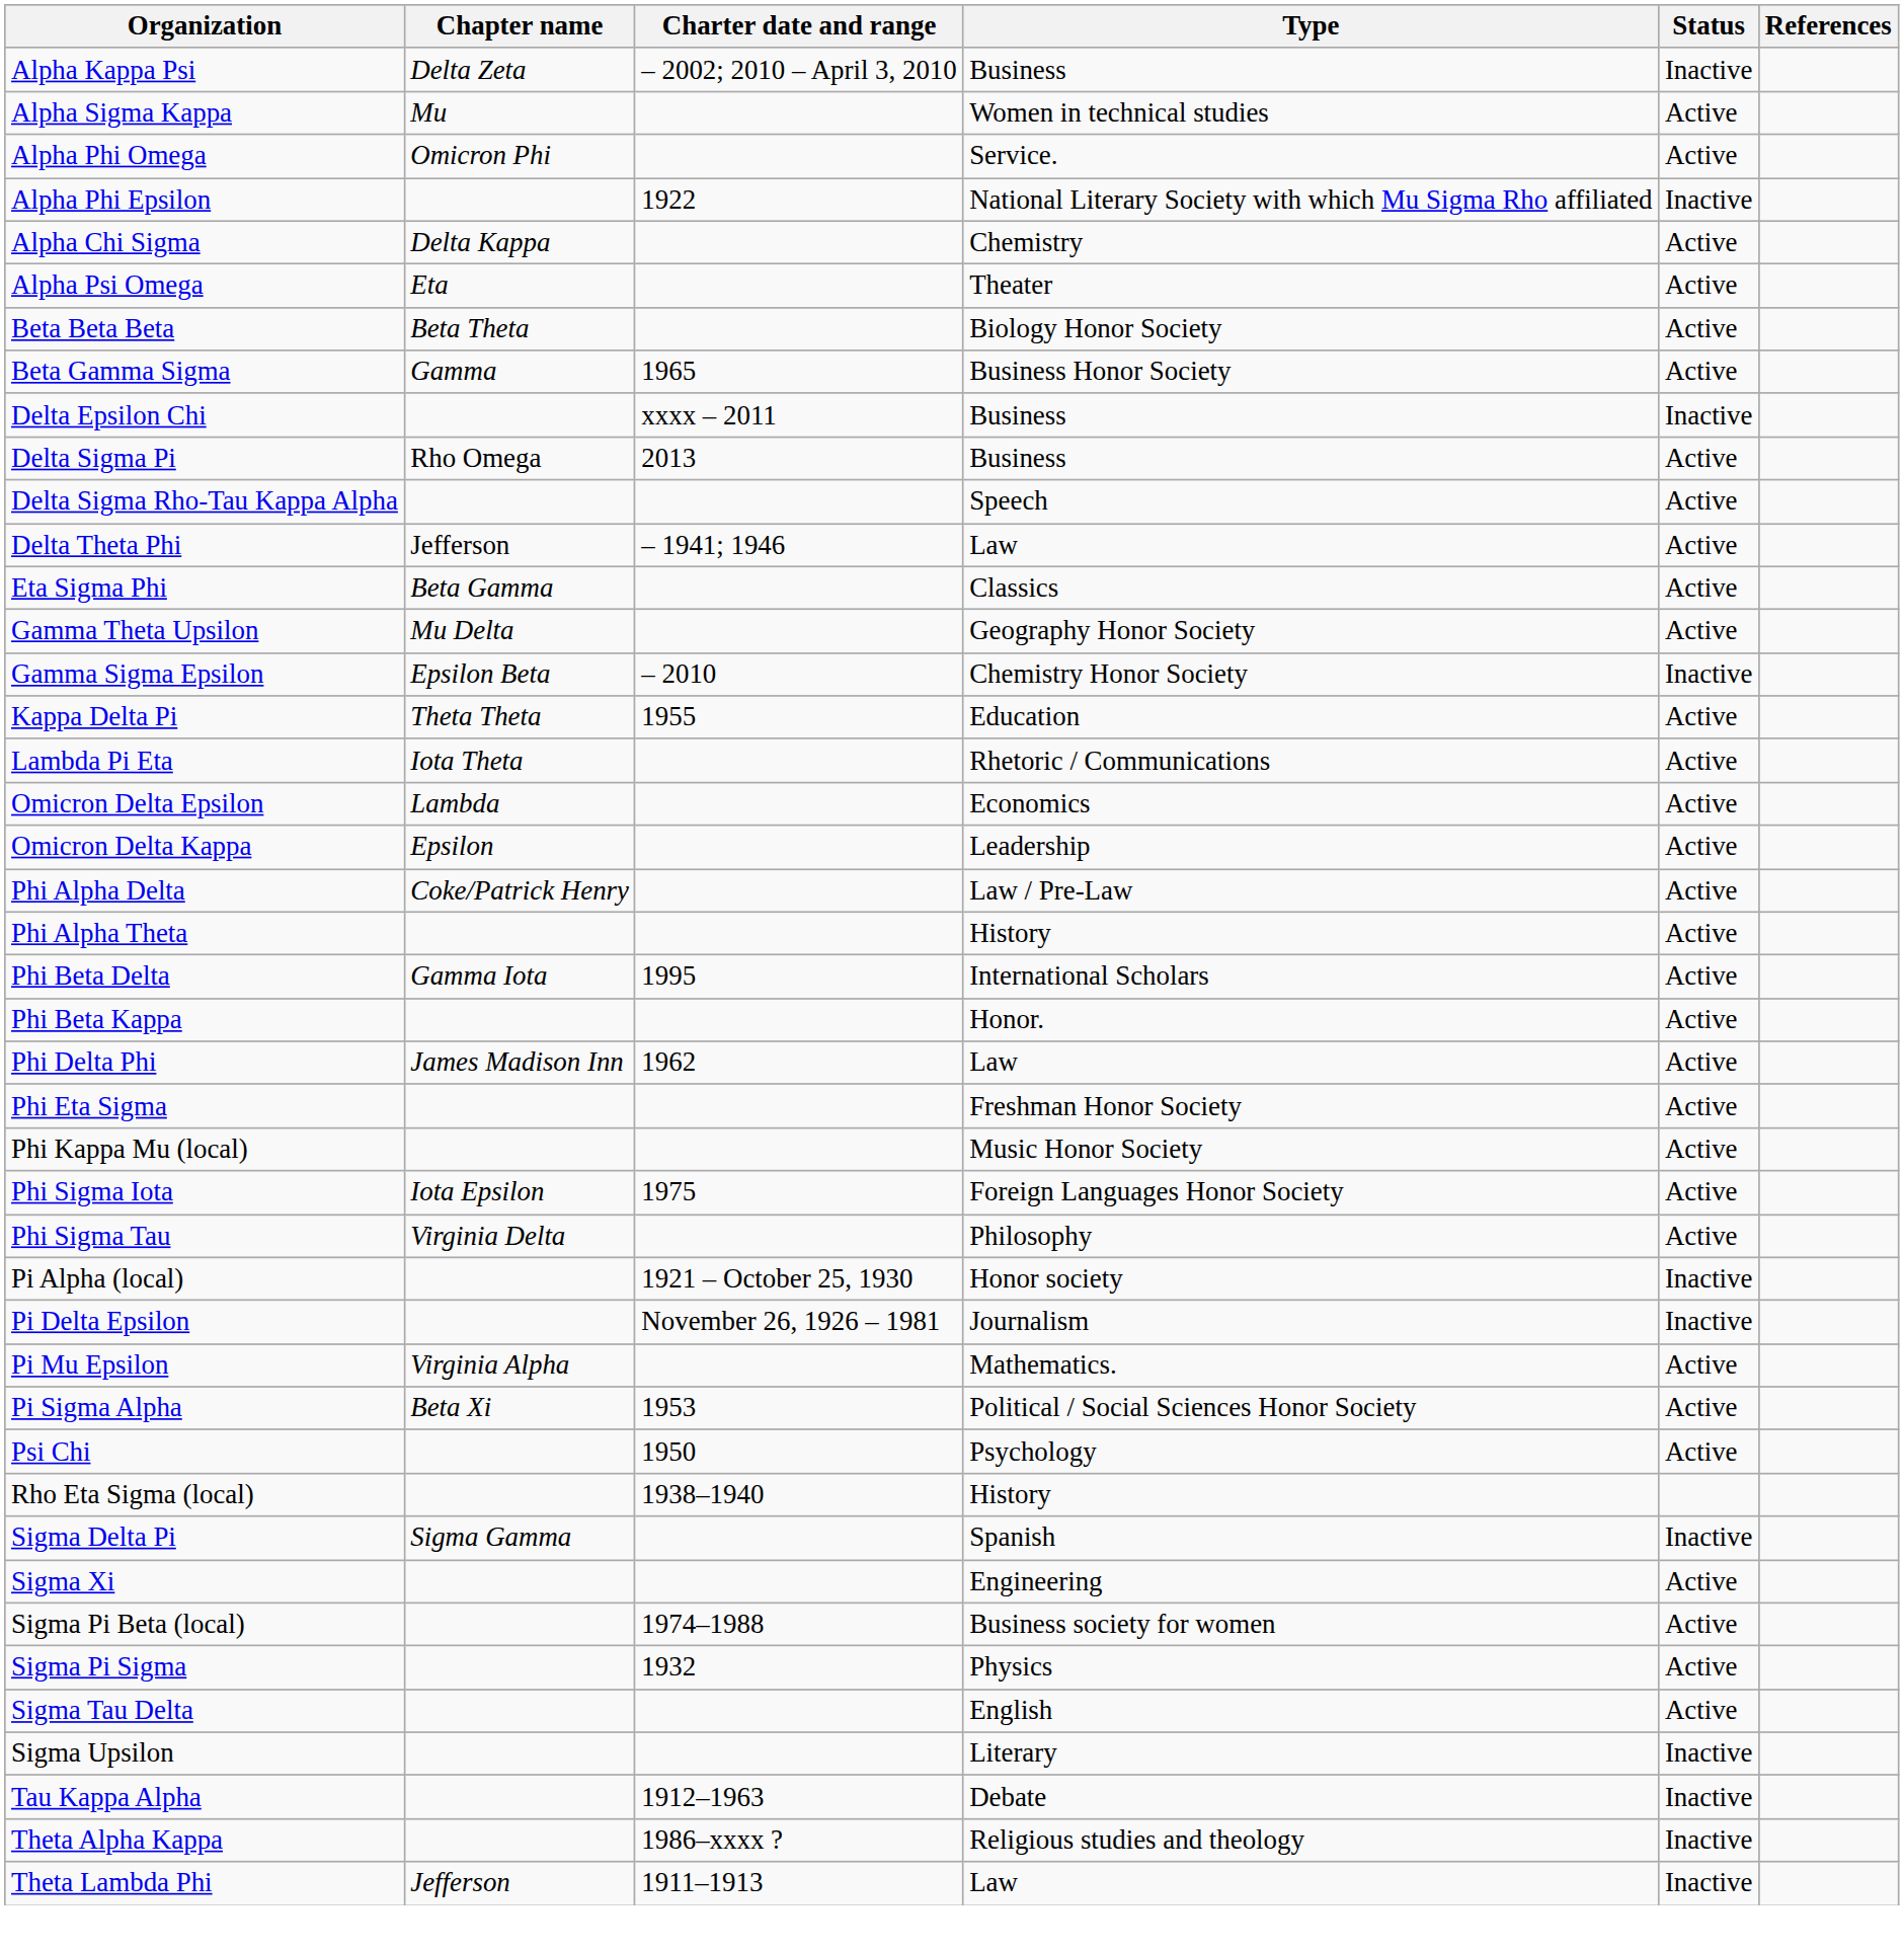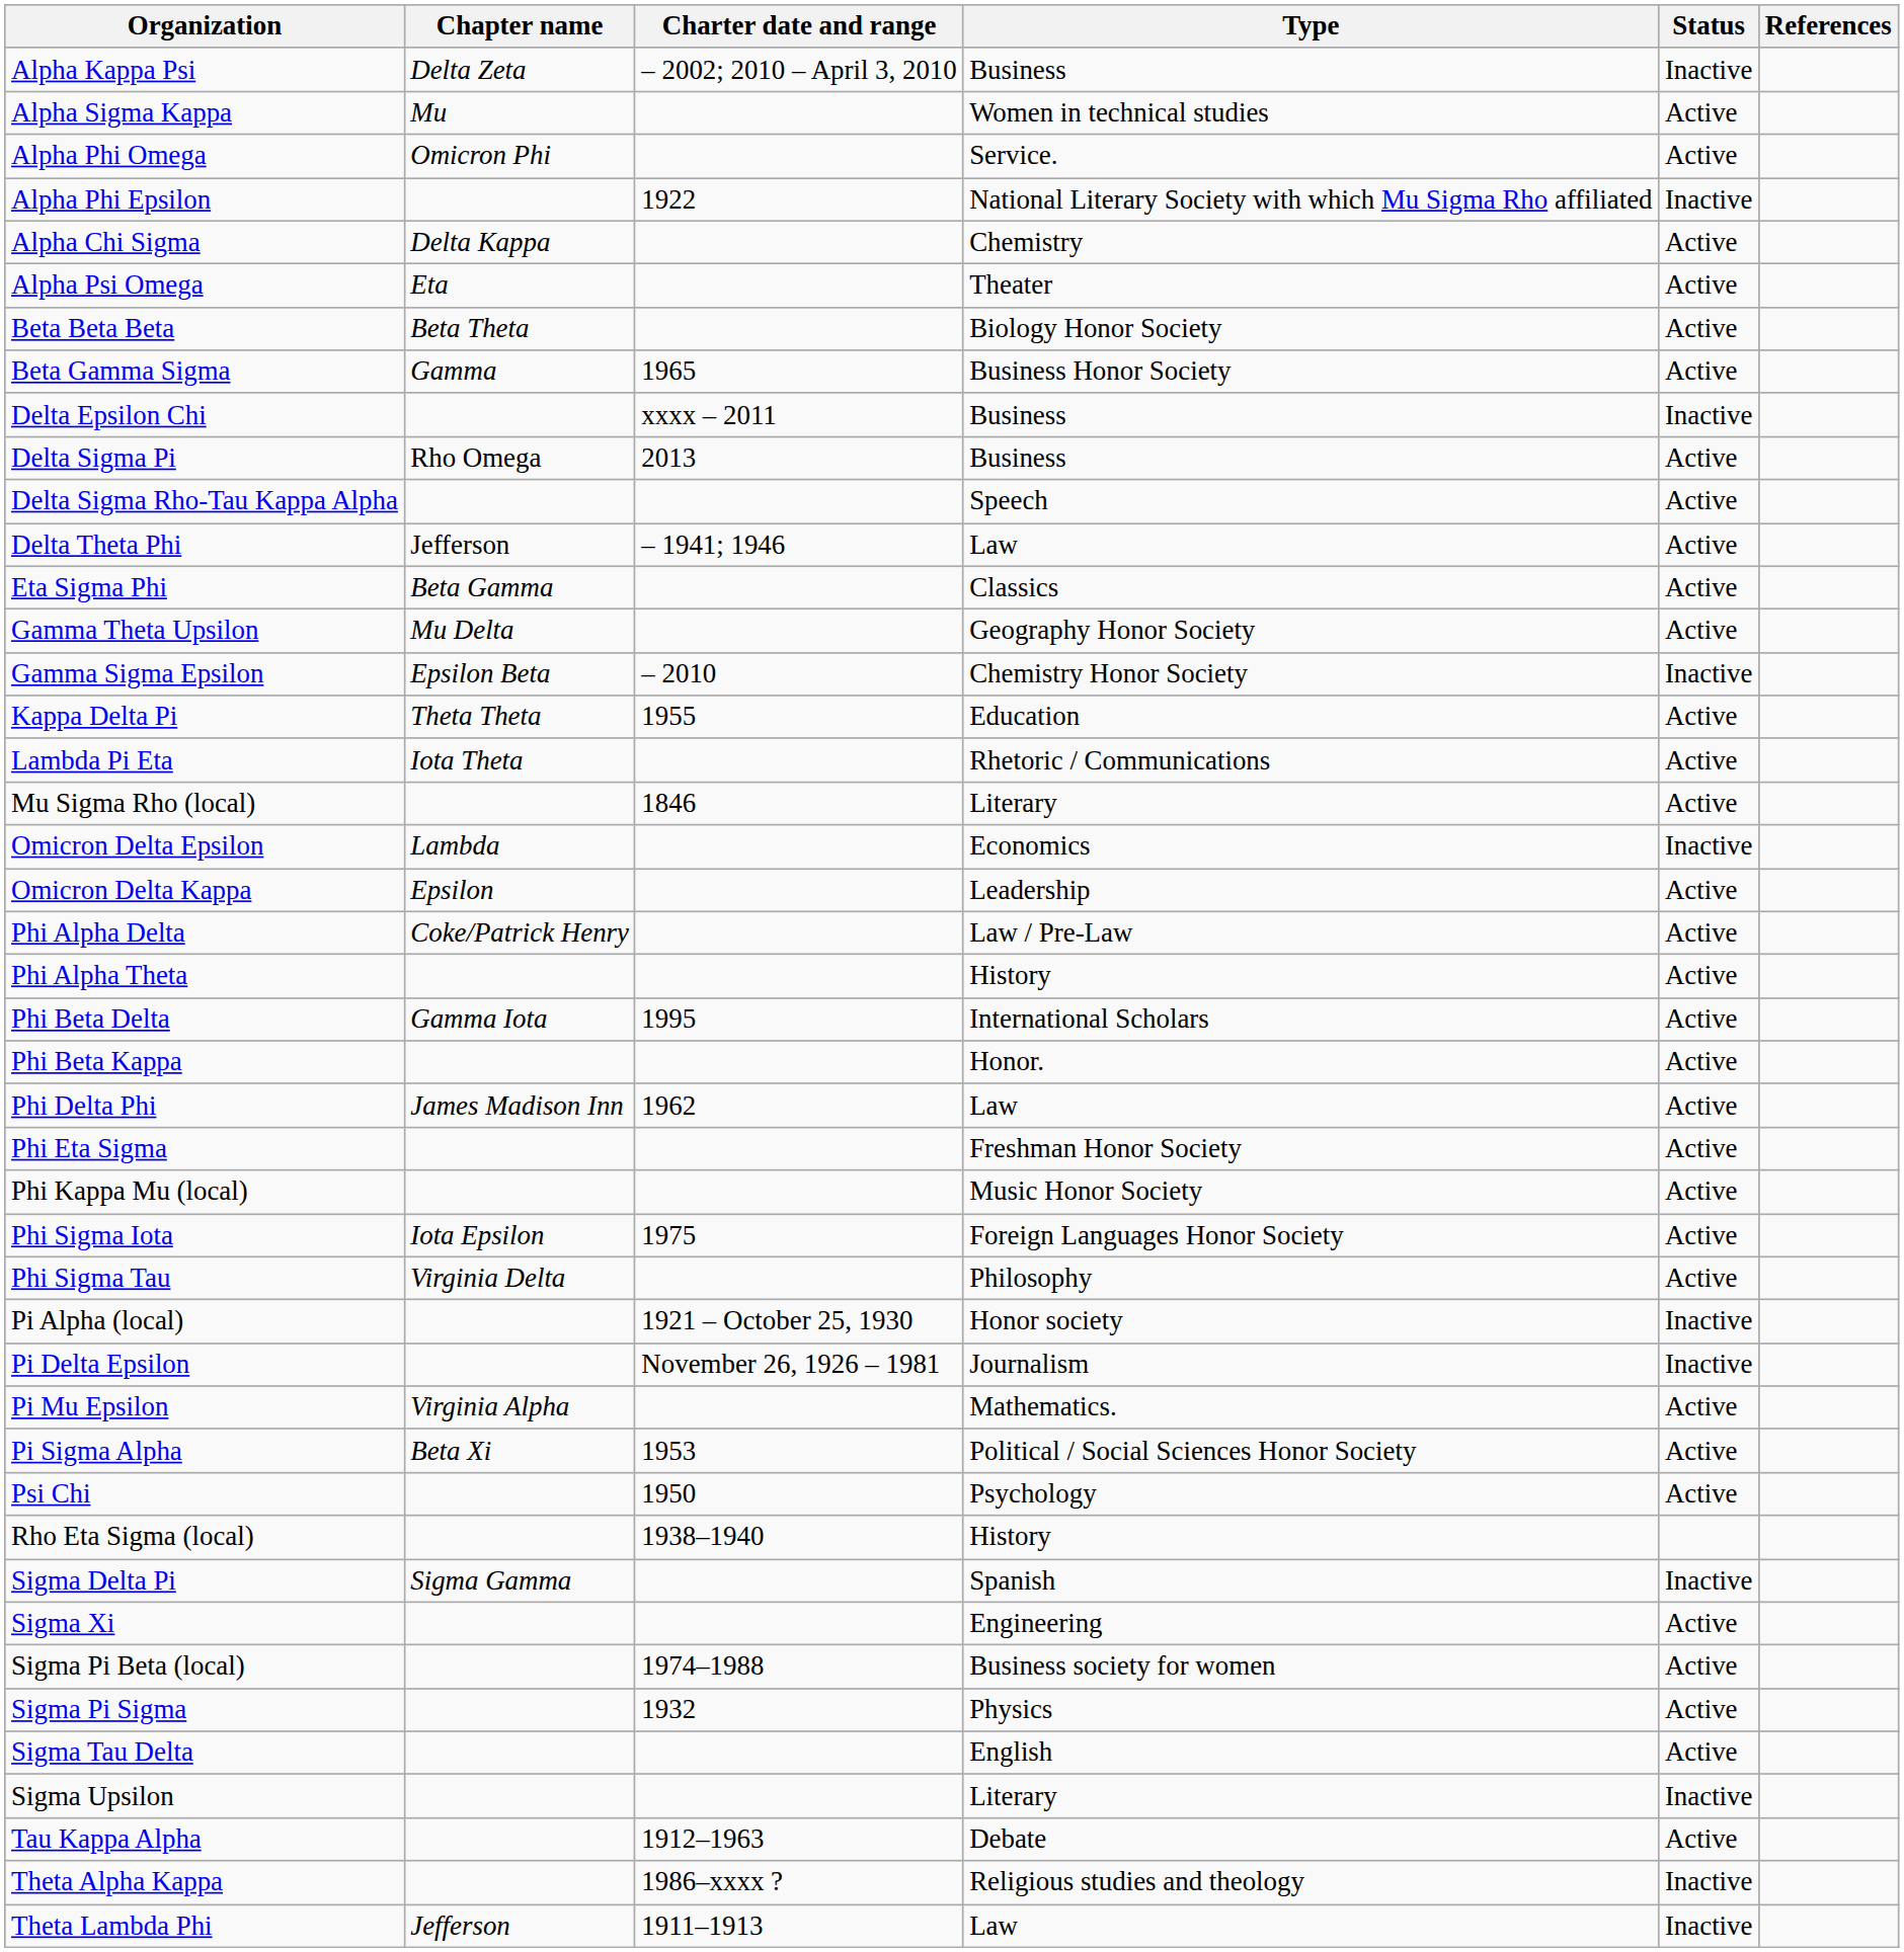+ row: Mu Sigma Rho (local) | 1846 | Literary | Active
Omicron Delta Epsilon | Status: Active -> Inactive
Tau Kappa Alpha | Status: Inactive -> Active
